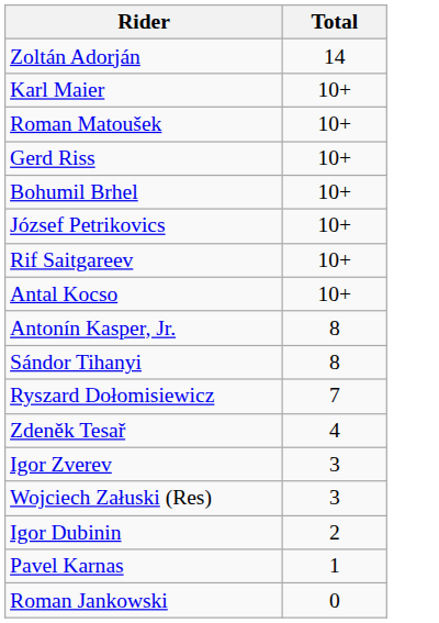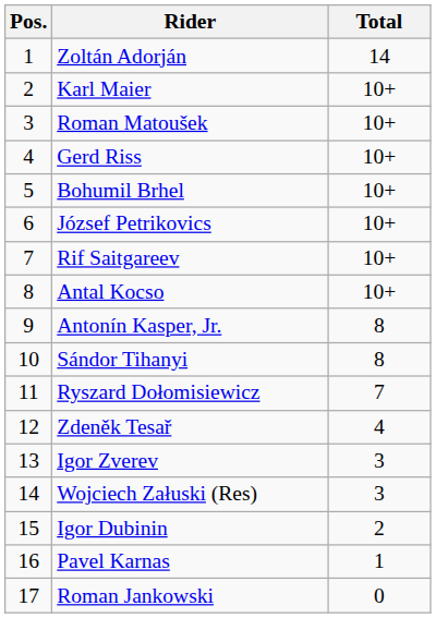+ column: Pos. | 1 | 2 | 3 | 4 | 5 | 6 | 7 | 8 | 9 | 10 | 11 | 12 | 13 | 14 | 15 | 16 | 17
